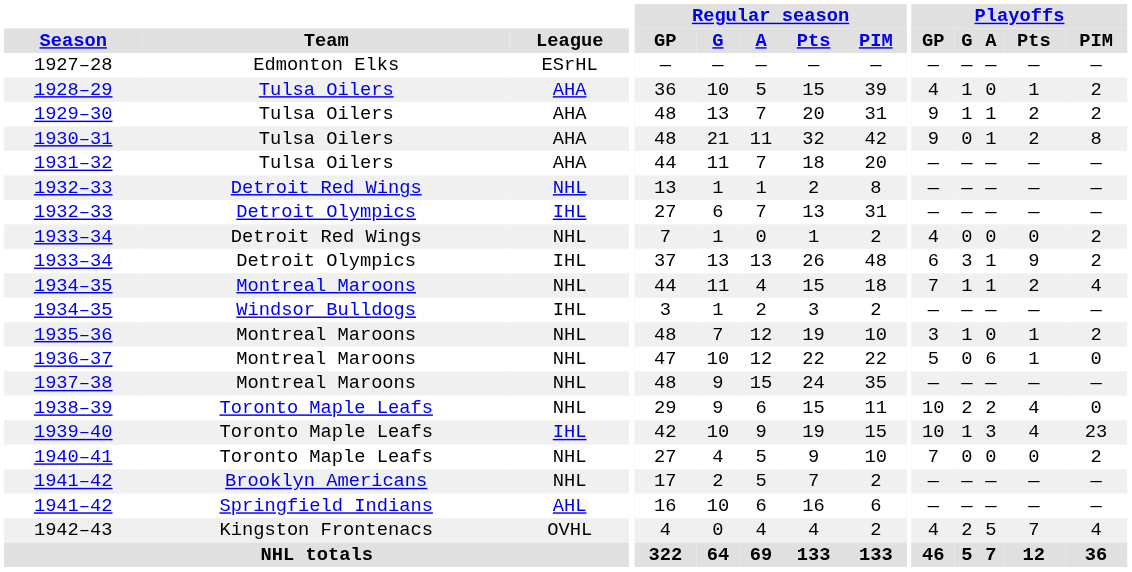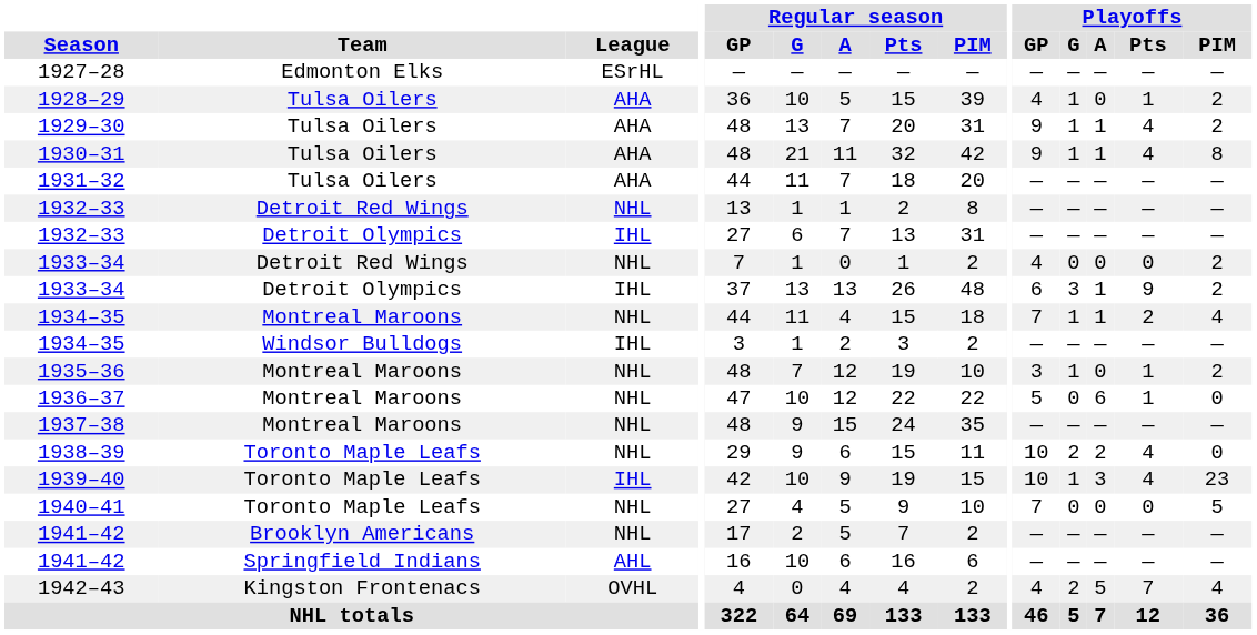1929–30 | Playoffs / Pts: 2 -> 4
1930–31 | Playoffs / G: 0 -> 1
1930–31 | Playoffs / Pts: 2 -> 4
1940–41 | Playoffs / PIM: 2 -> 5
